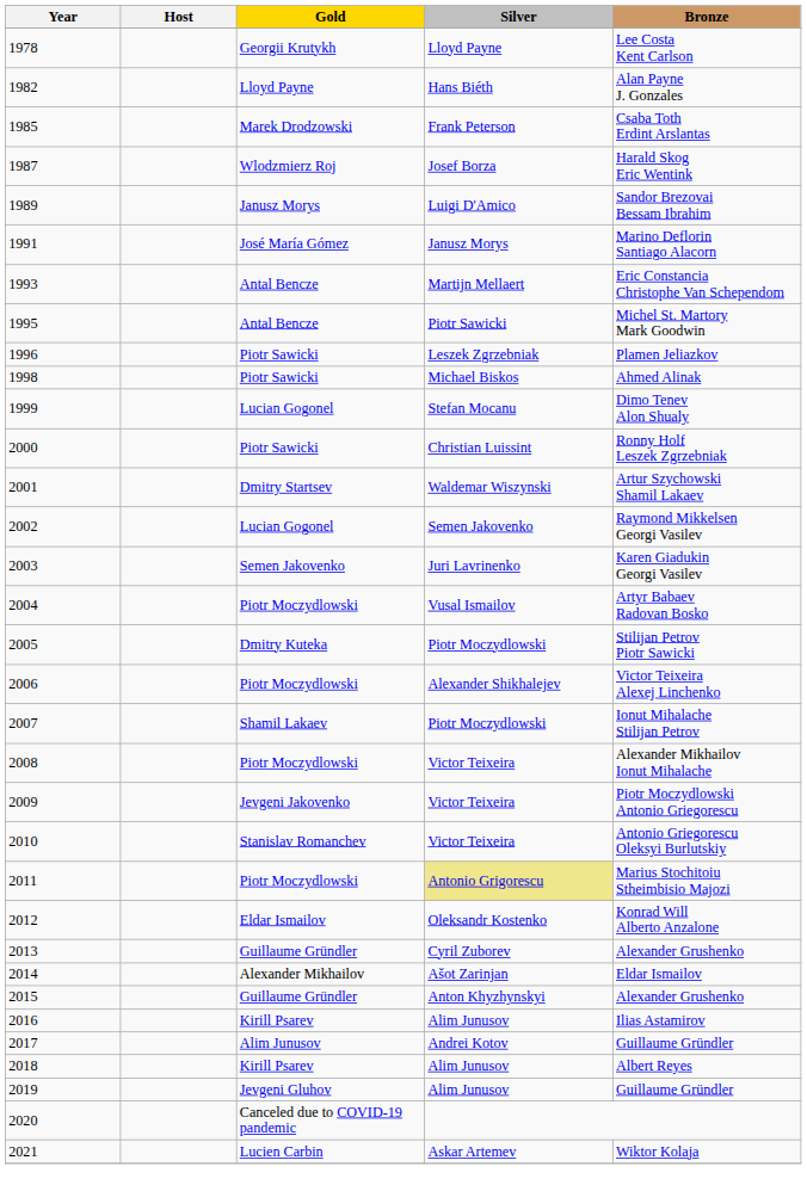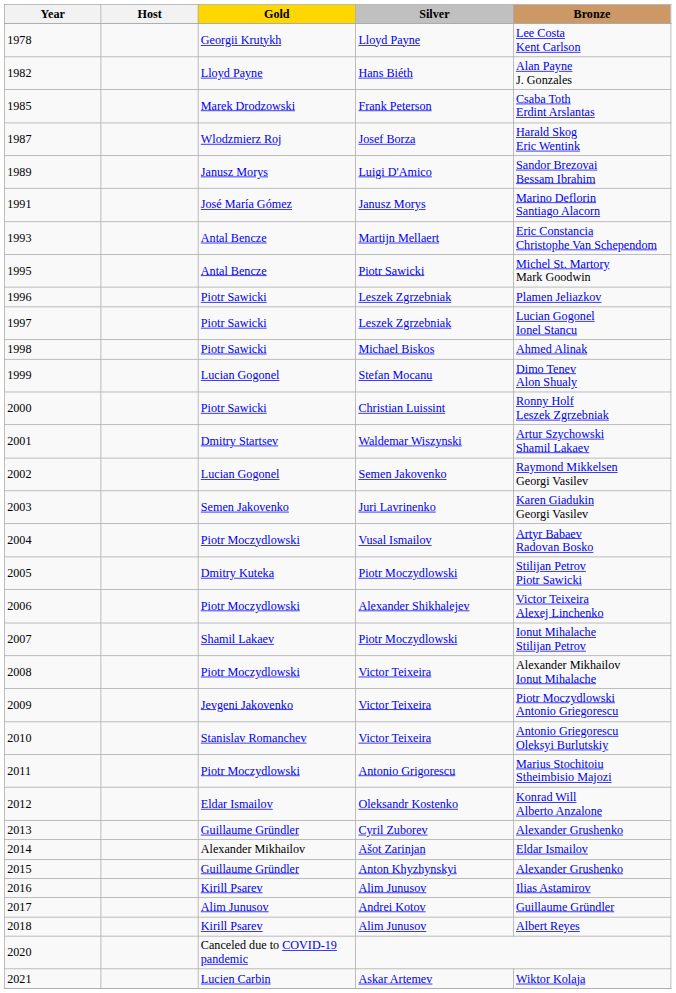+ row: 1997 | Piotr Sawicki | Leszek Zgrzebniak | Lucian Gogonel Ionel Stancu
2011 | Silver: khaki background -> no background
- row: 2019 | Jevgeni Gluhov | Alim Junusov | Guillaume Gründler
